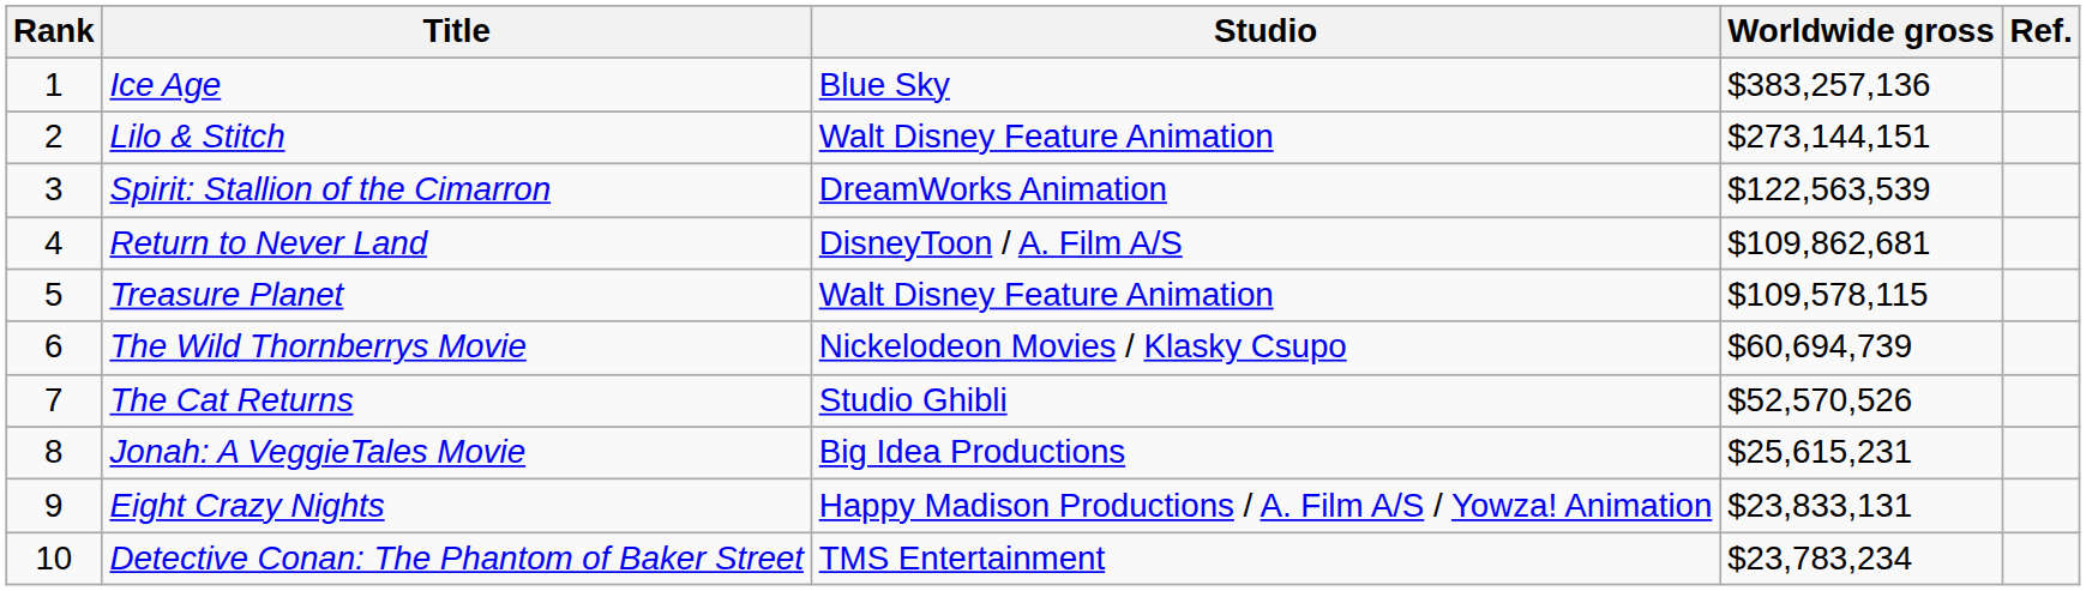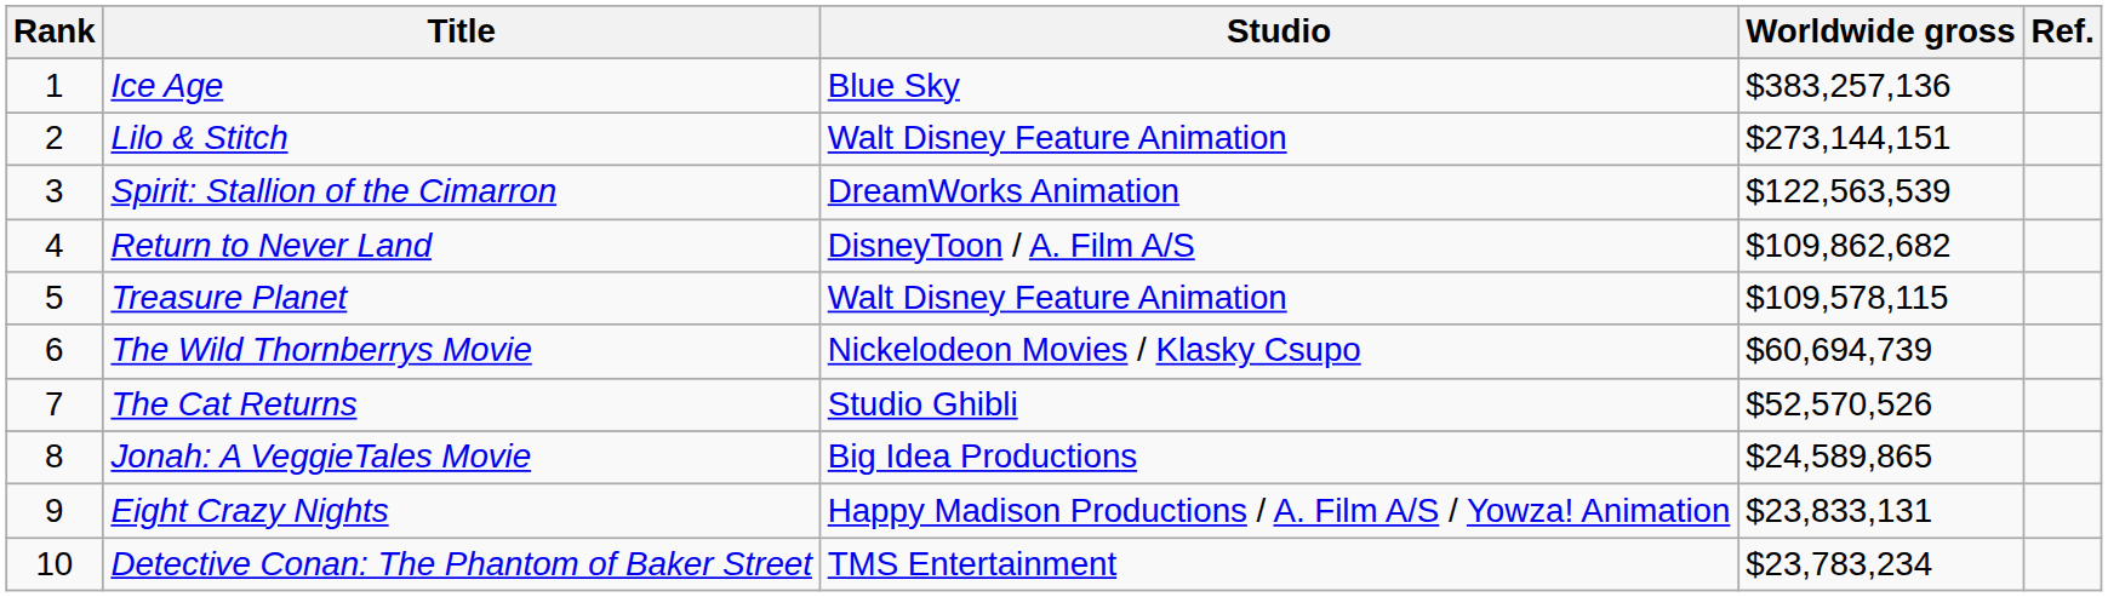Return to Never Land | Worldwide gross: $109,862,681 -> $109,862,682
Jonah: A VeggieTales Movie | Worldwide gross: $25,615,231 -> $24,589,865
